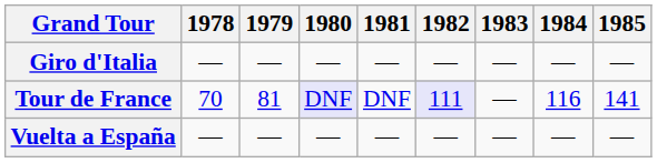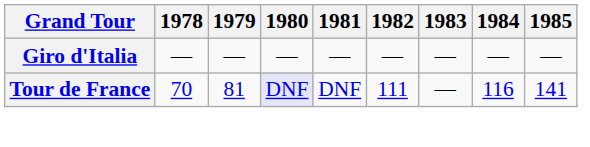Tour de France | 1982: lavender background -> no background
- row: Vuelta a España | — | — | — | — | — | — | — | —
